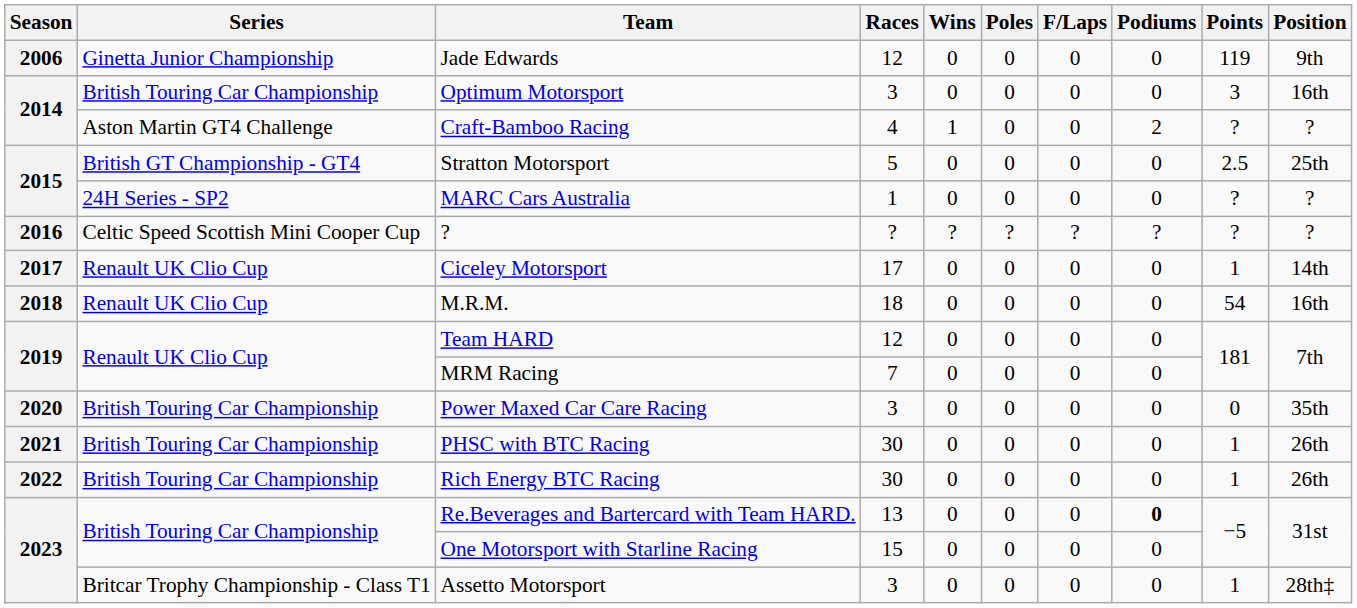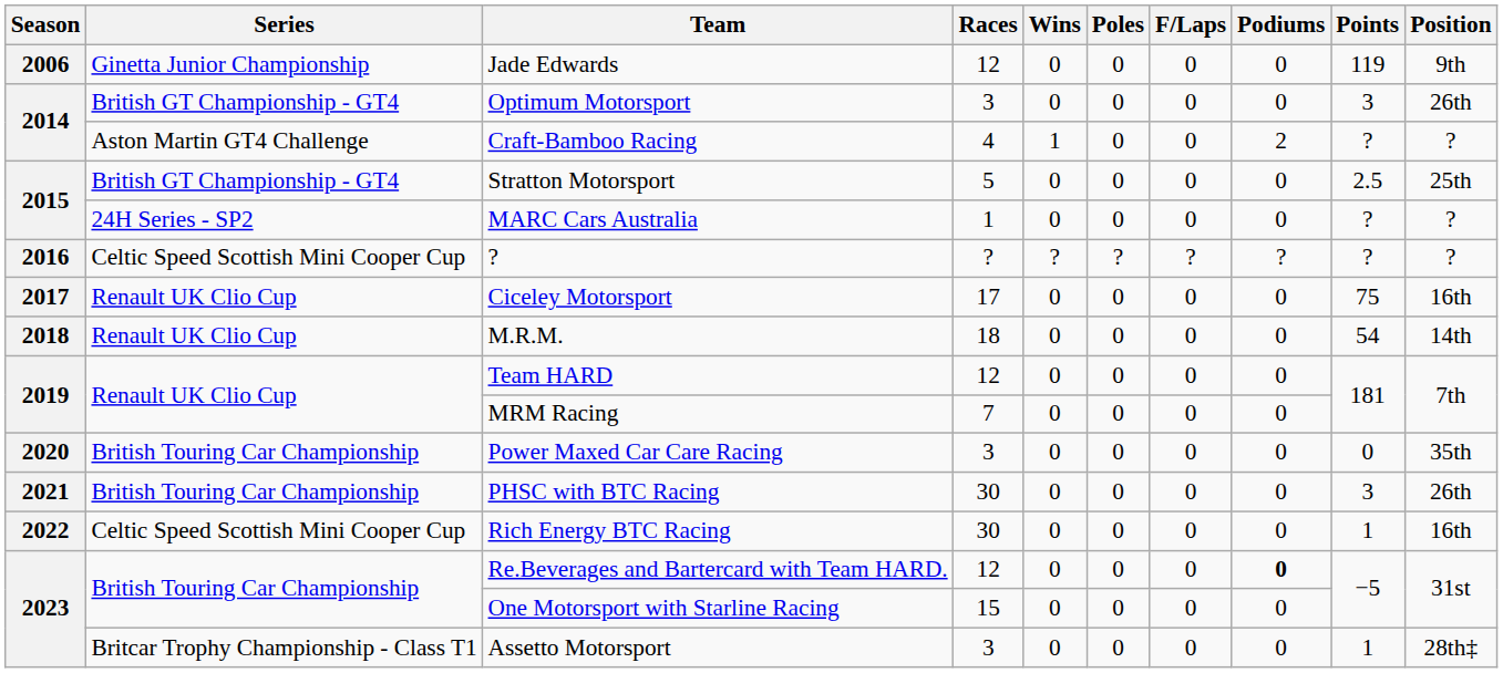Optimum Motorsport | Series: British Touring Car Championship -> British GT Championship - GT4
Optimum Motorsport | Position: 16th -> 26th
Ciceley Motorsport | Points: 1 -> 75
Ciceley Motorsport | Position: 14th -> 16th
M.R.M. | Position: 16th -> 14th
PHSC with BTC Racing | Points: 1 -> 3
Rich Energy BTC Racing | Series: British Touring Car Championship -> Celtic Speed Scottish Mini Cooper Cup
Rich Energy BTC Racing | Position: 26th -> 16th
Re.Beverages and Bartercard with Team HARD. | Races: 13 -> 12
